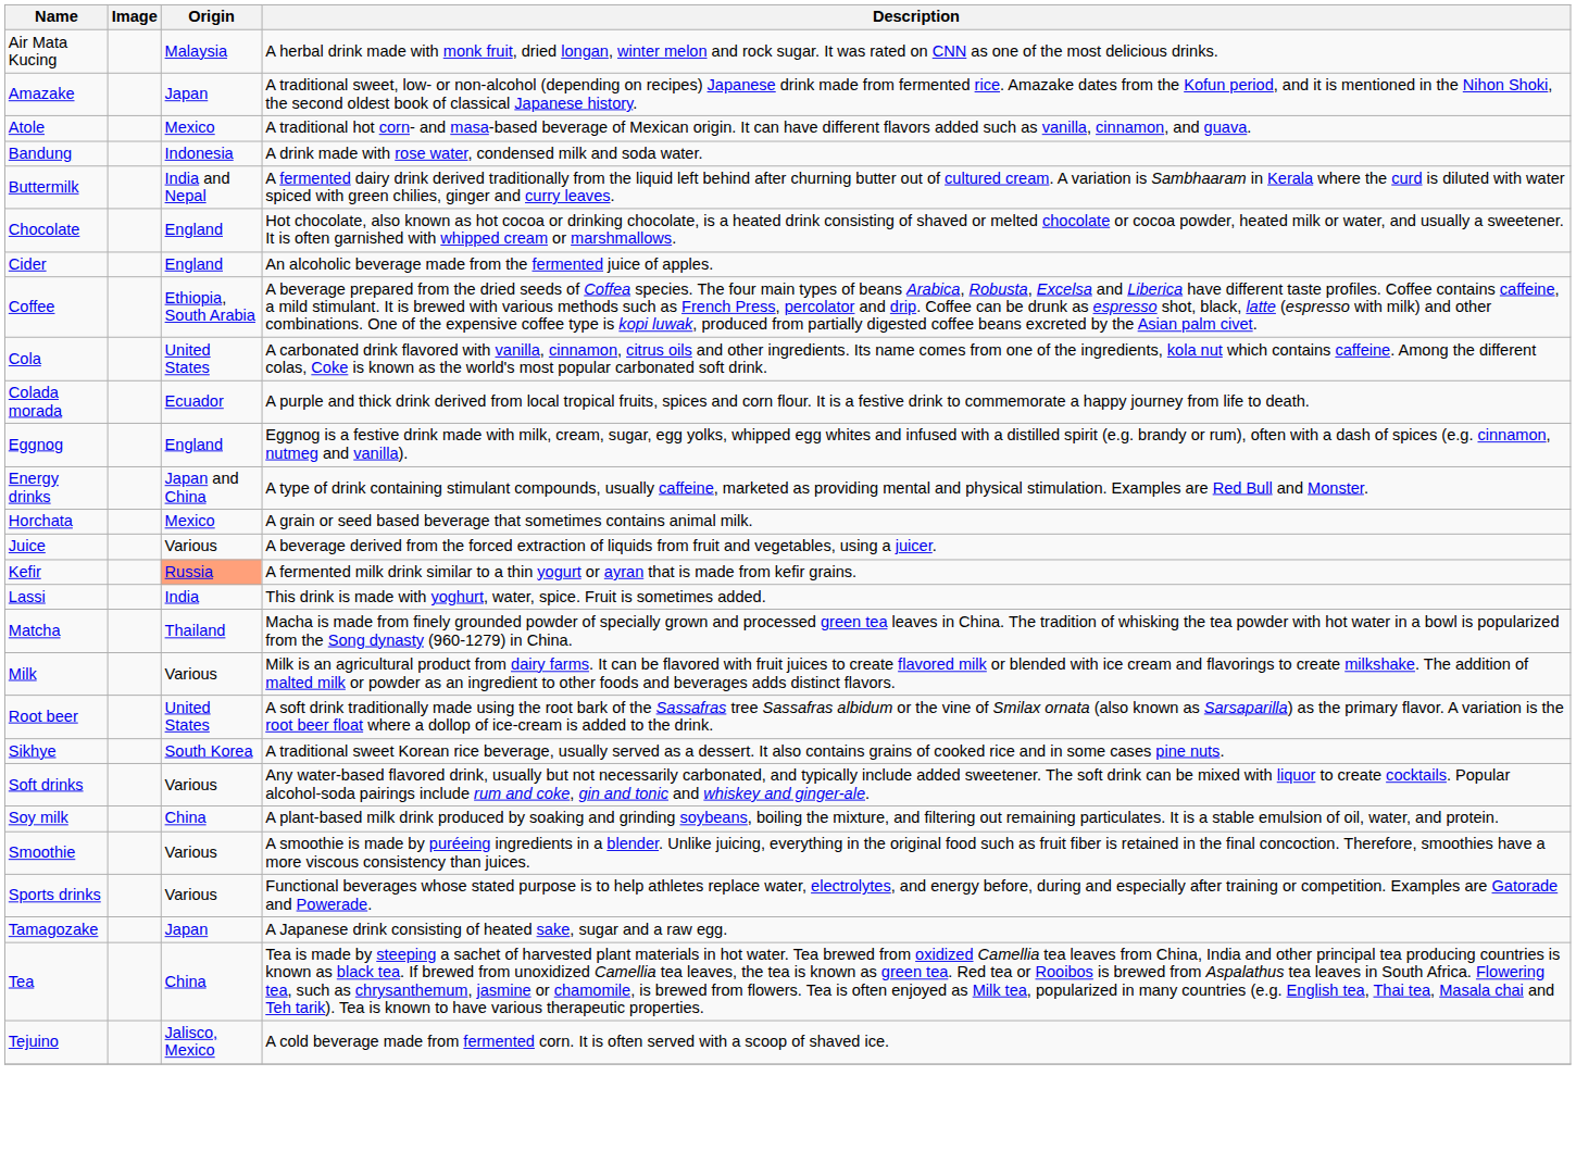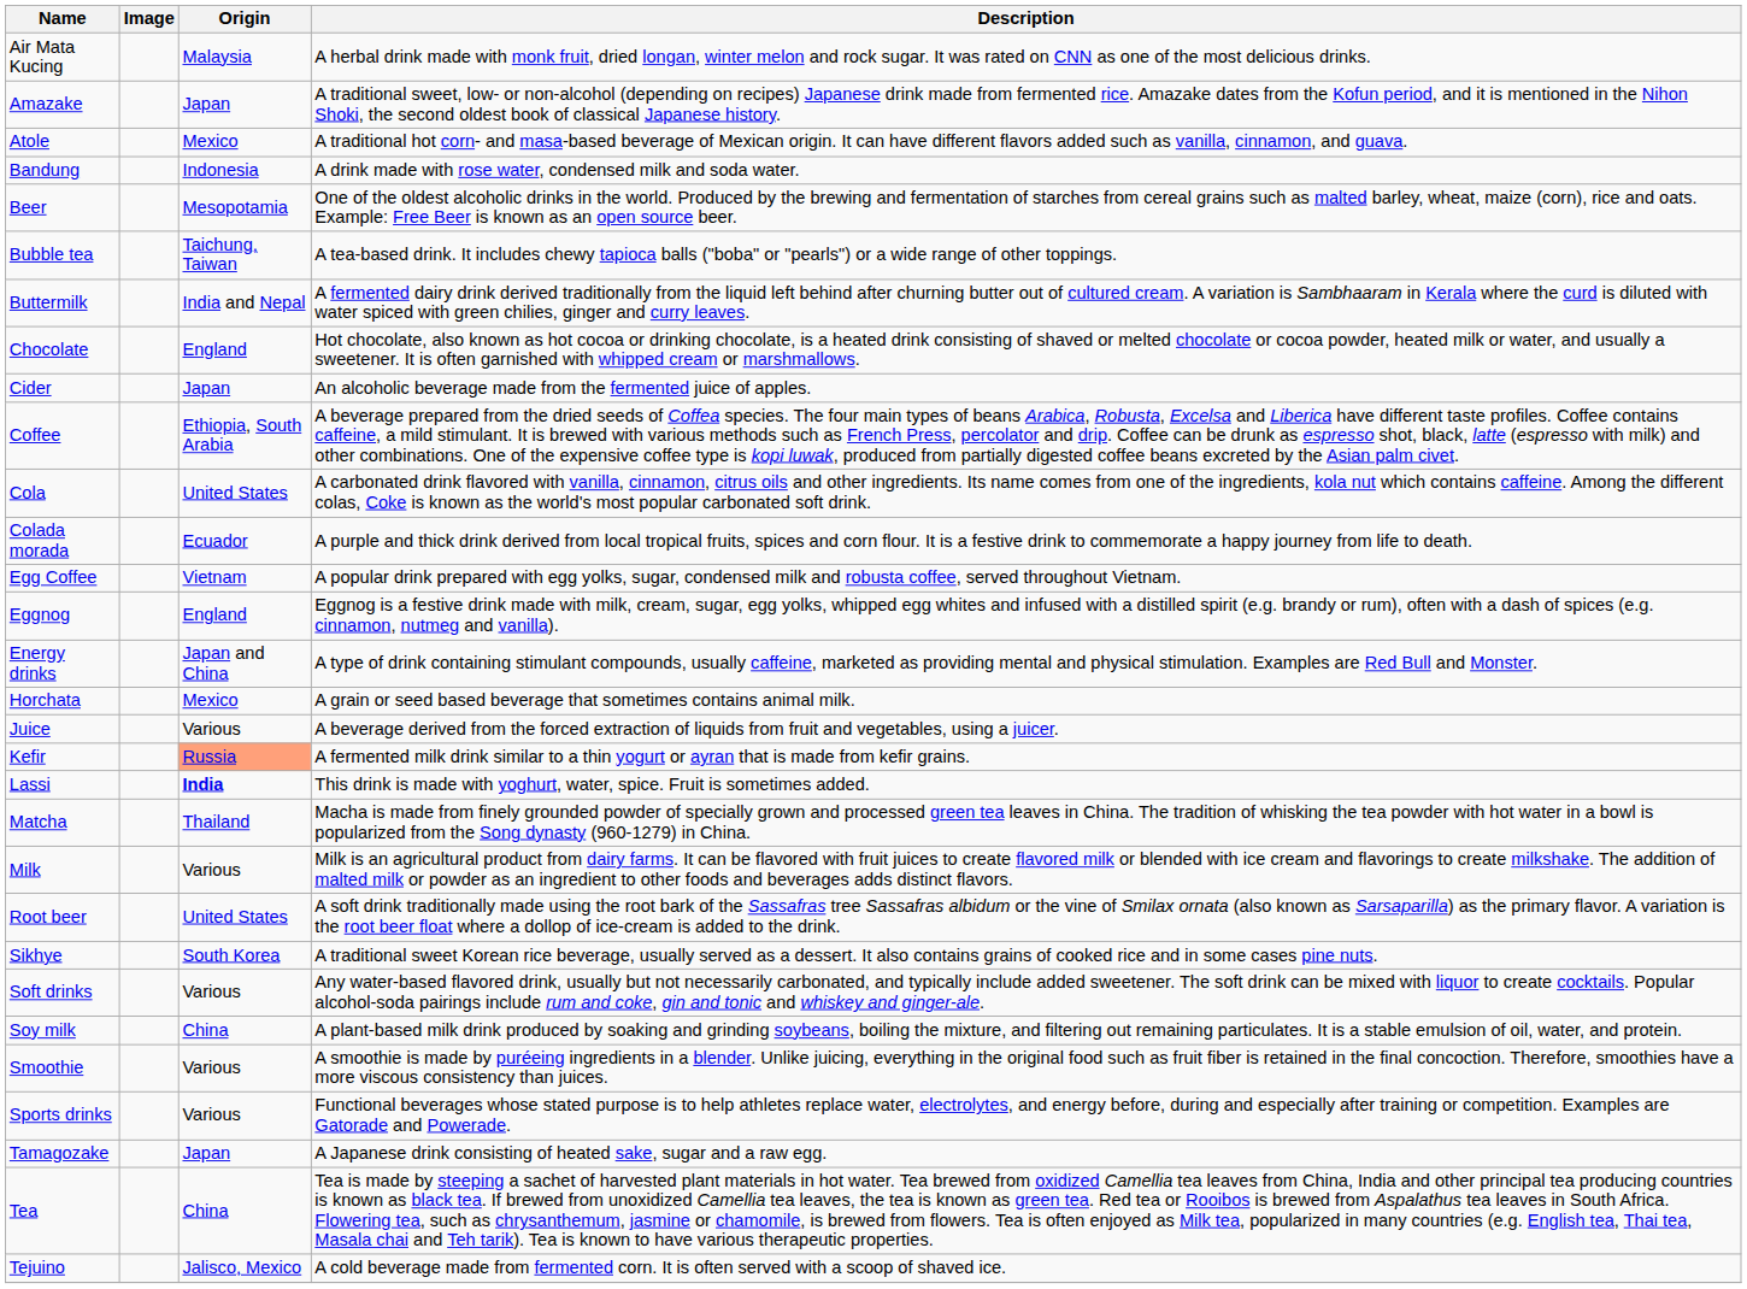+ row: Beer | Mesopotamia | One of the oldest alcoholic drinks in the world. Produced by the brewing and fermentation of starches from cereal grains such as malted barley, wheat, maize (corn), rice and oats. Example: Free Beer is known as an open source beer.
+ row: Bubble tea | Taichung, Taiwan | A tea-based drink. It includes chewy tapioca balls ("boba" or "pearls") or a wide range of other toppings.
Cider | Origin: England -> Japan
+ row: Egg Coffee | Vietnam | A popular drink prepared with egg yolks, sugar, condensed milk and robusta coffee, served throughout Vietnam.
Lassi | Origin: normal -> bold
